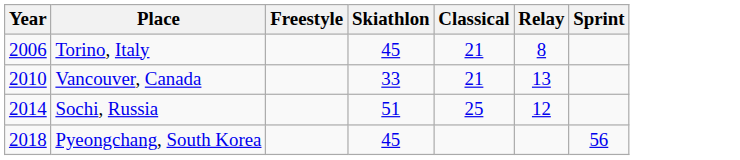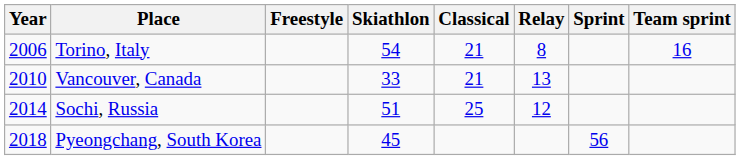+ column: Team sprint | 16
Torino, Italy | Skiathlon: 45 -> 54
